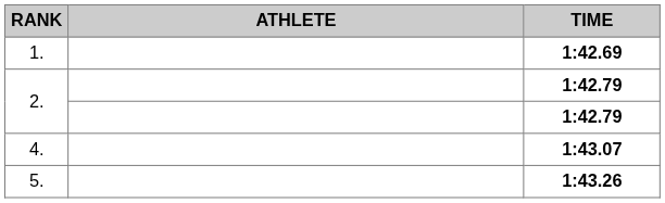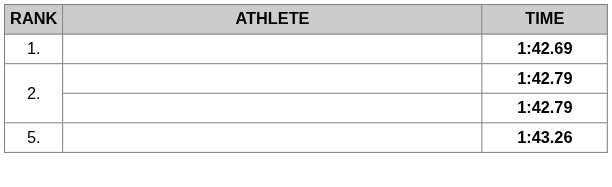- row: 4. | 1:43.07
